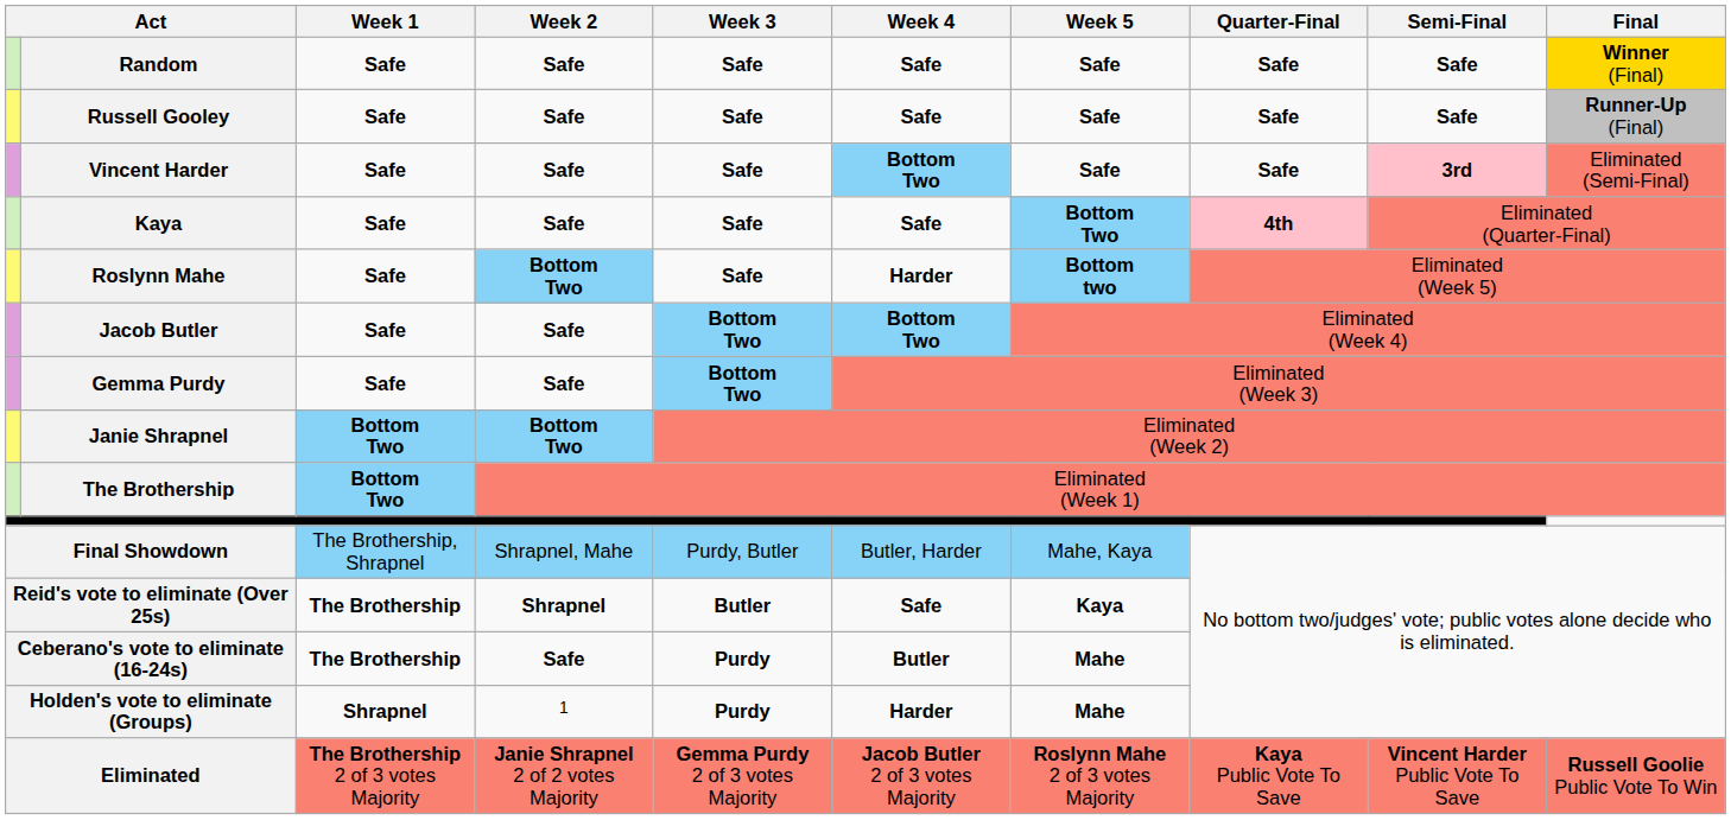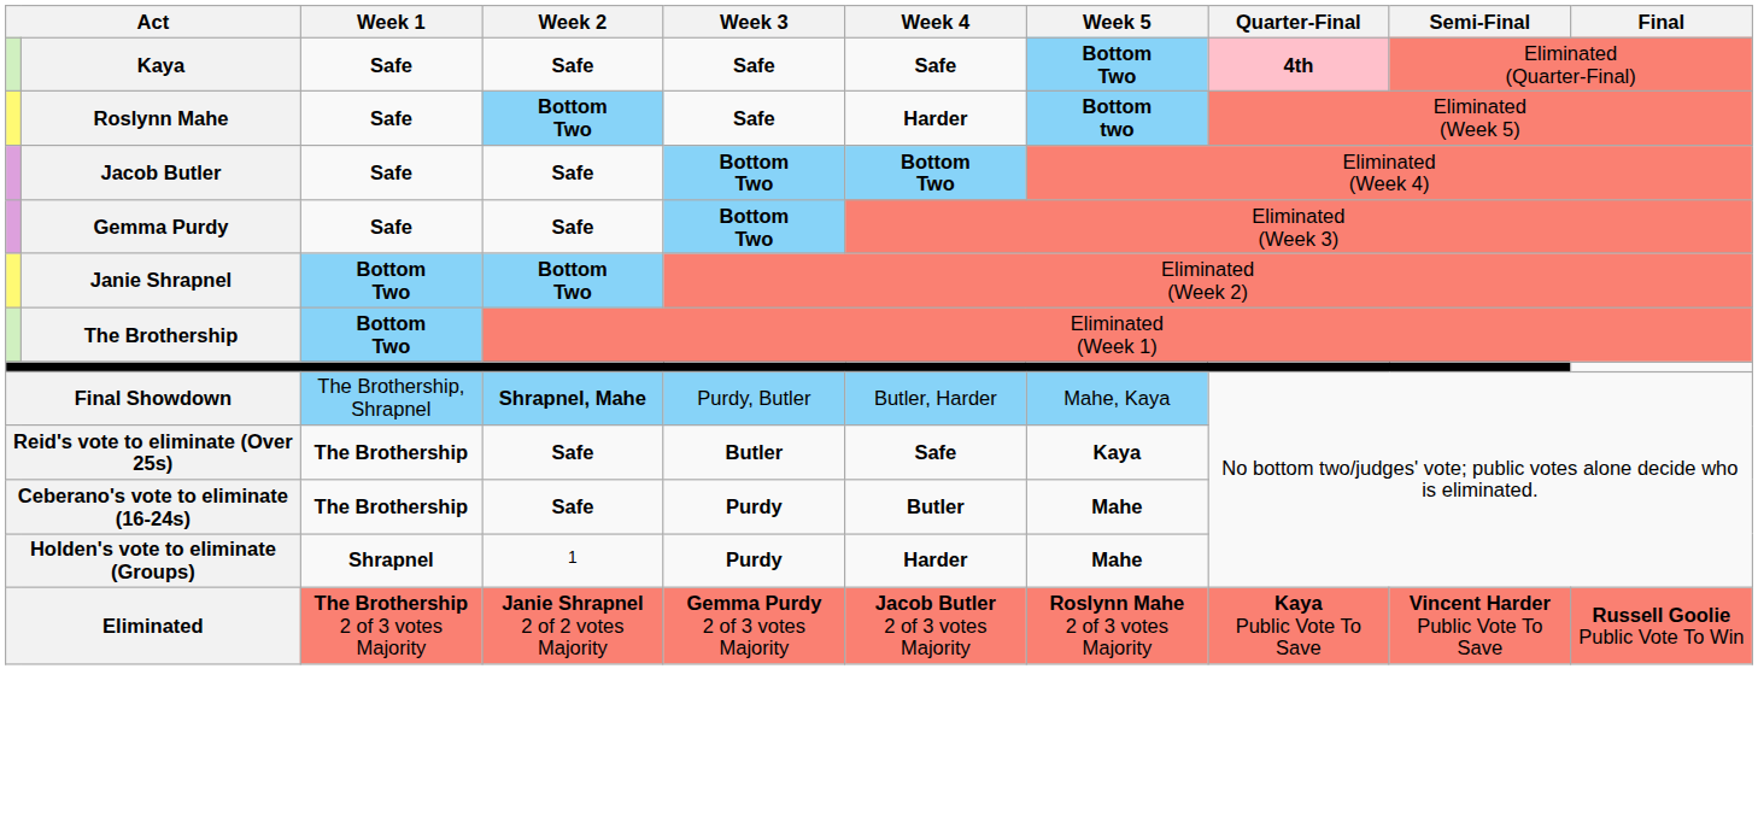- row: Random | Safe | Safe | Safe | Safe | Safe | Safe | Safe | Winner (Final)
- row: Russell Gooley | Safe | Safe | Safe | Safe | Safe | Safe | Safe | Runner-Up (Final)
- row: Vincent Harder | Safe | Safe | Safe | Bottom Two | Safe | Safe | 3rd | Eliminated (Semi-Final)
Final Showdown | Week 2: normal -> bold
Reid's vote to eliminate (Over 25s) | Week 2: Shrapnel -> Safe
